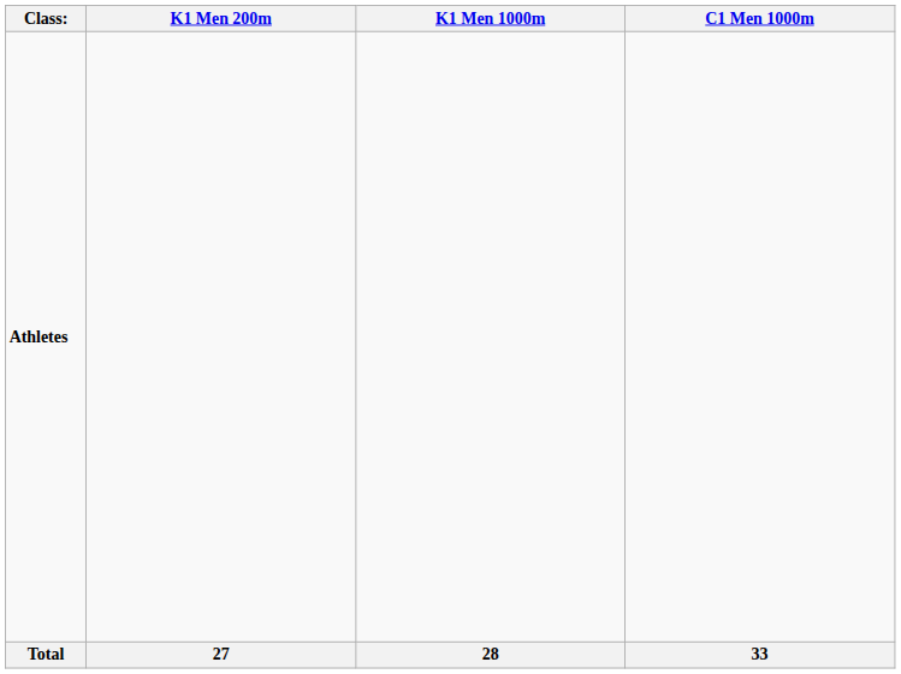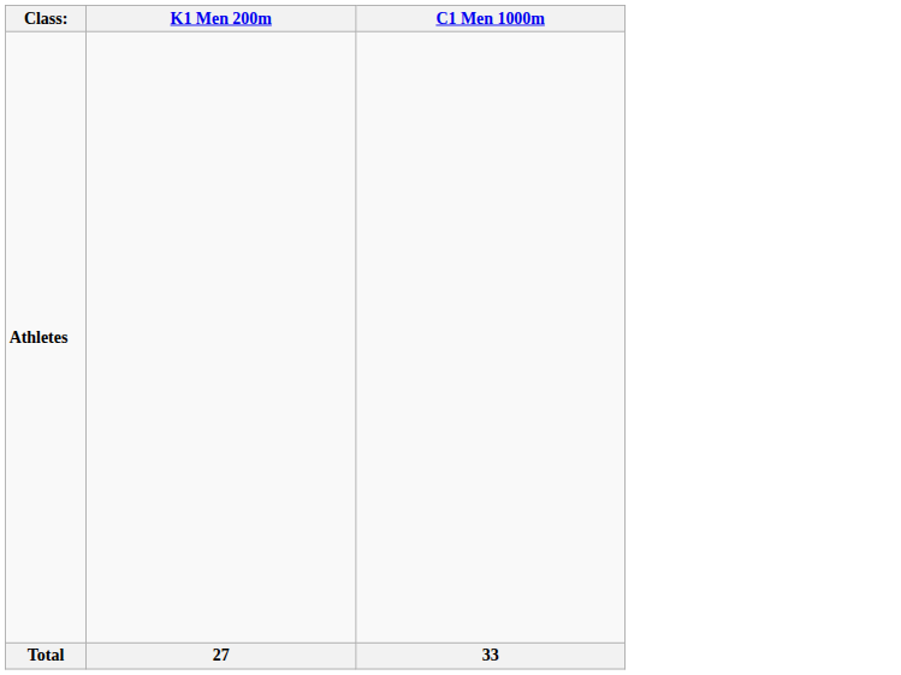- column: K1 Men 1000m | 28
